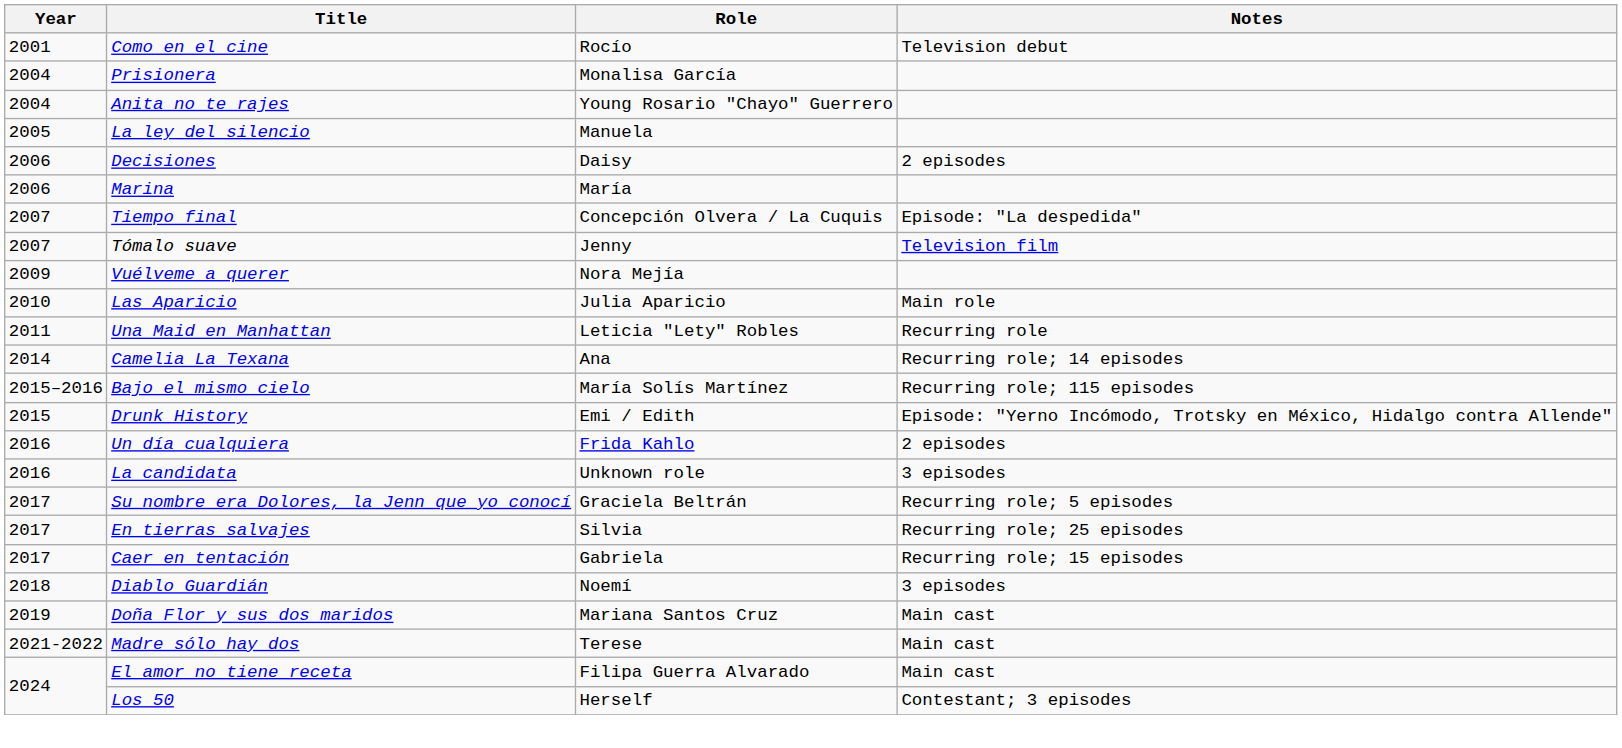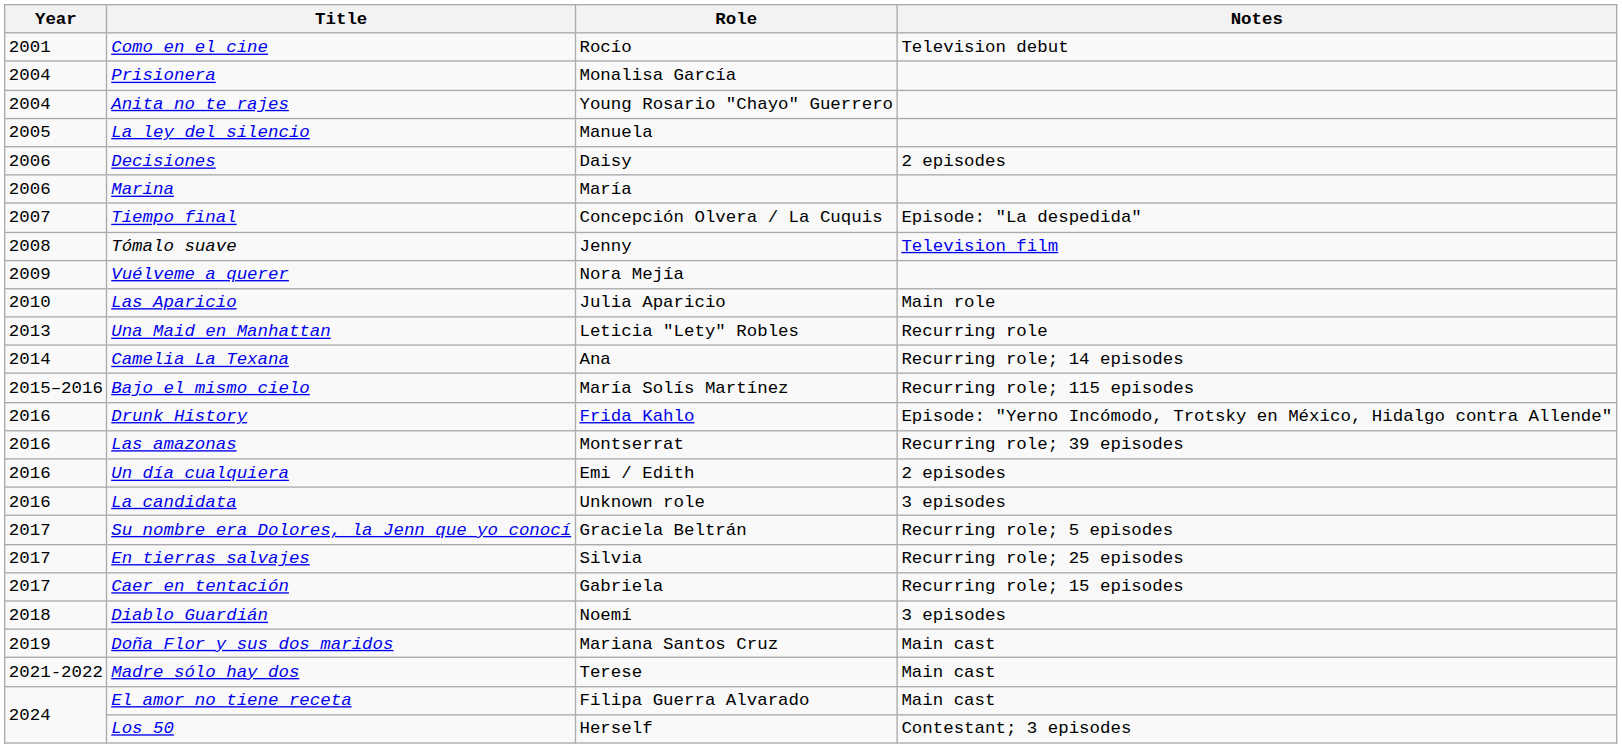Tómalo suave | Year: 2007 -> 2008
Una Maid en Manhattan | Year: 2011 -> 2013
Drunk History | Year: 2015 -> 2016
Drunk History | Role: Emi / Edith -> Frida Kahlo
+ row: 2016 | Las amazonas | Montserrat | Recurring role; 39 episodes
Un día cualquiera | Role: Frida Kahlo -> Emi / Edith
